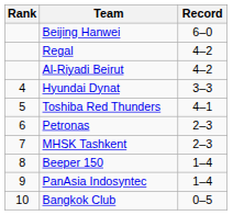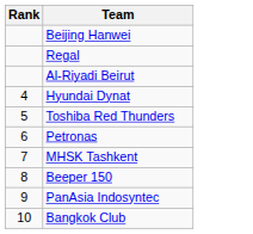- column: Record | 6–0 | 4–2 | 4–2 | 3–3 | 4–1 | 2–3 | 2–3 | 1–4 | 1–4 | 0–5
